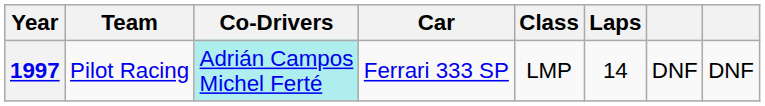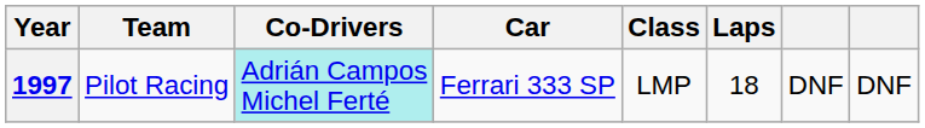1997 | Laps: 14 -> 18
